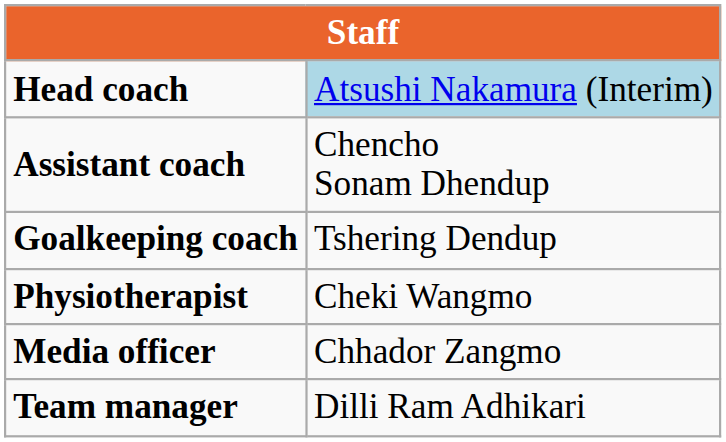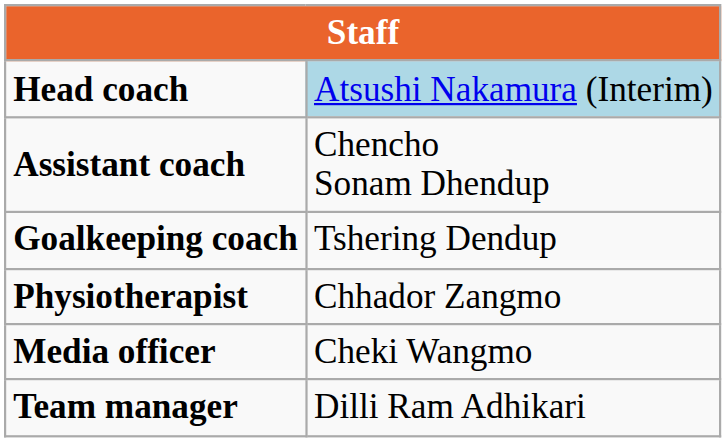Physiotherapist | column 2: Cheki Wangmo -> Chhador Zangmo
Media officer | column 2: Chhador Zangmo -> Cheki Wangmo
